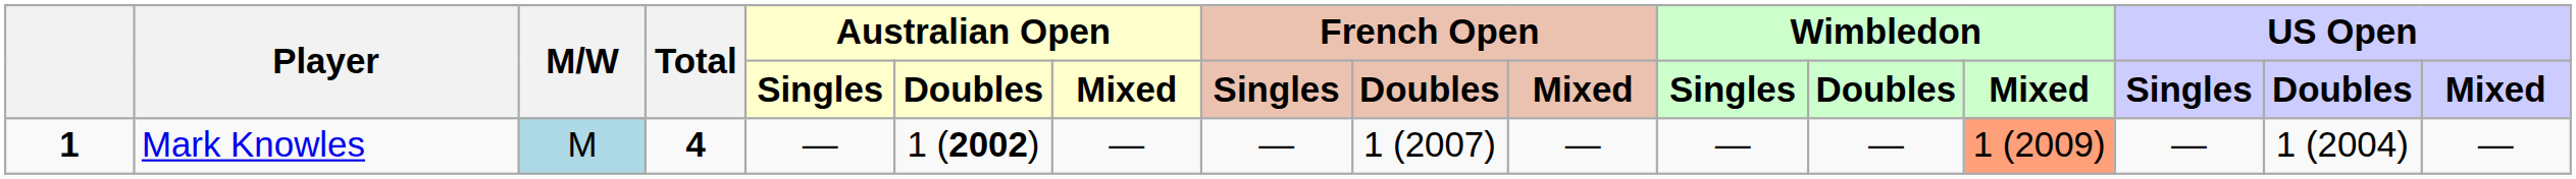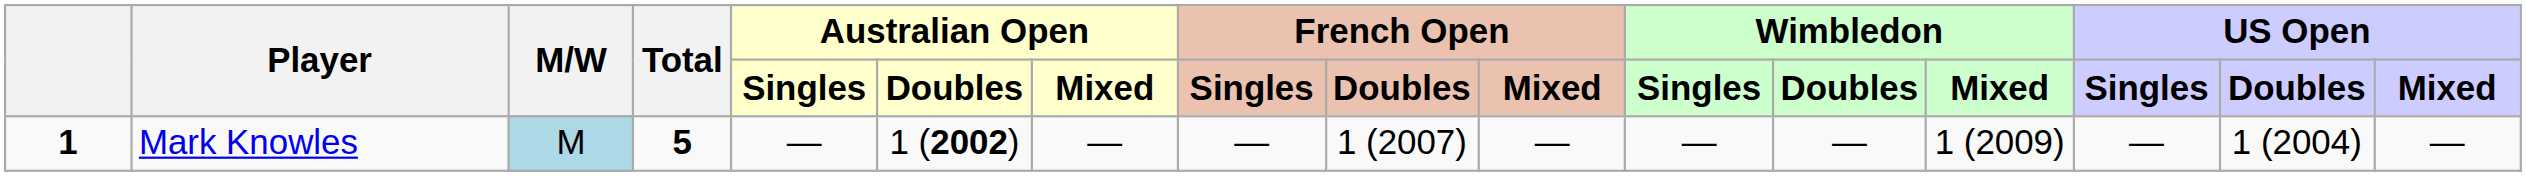Mark Knowles | Total: 4 -> 5
Mark Knowles | Wimbledon / Mixed: lightsalmon background -> no background
